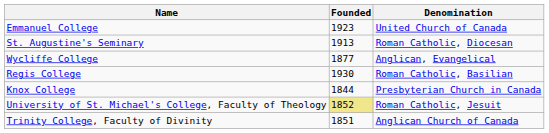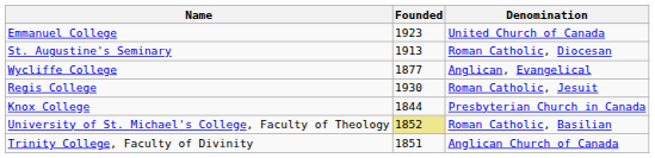Regis College | Denomination: Roman Catholic, Basilian -> Roman Catholic, Jesuit
University of St. Michael's College, Faculty of Theology | Denomination: Roman Catholic, Jesuit -> Roman Catholic, Basilian
